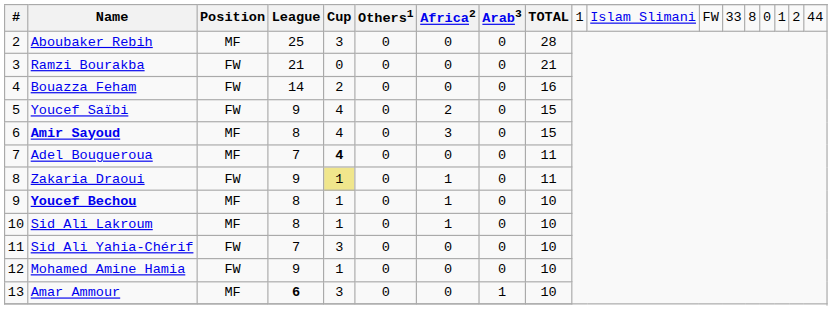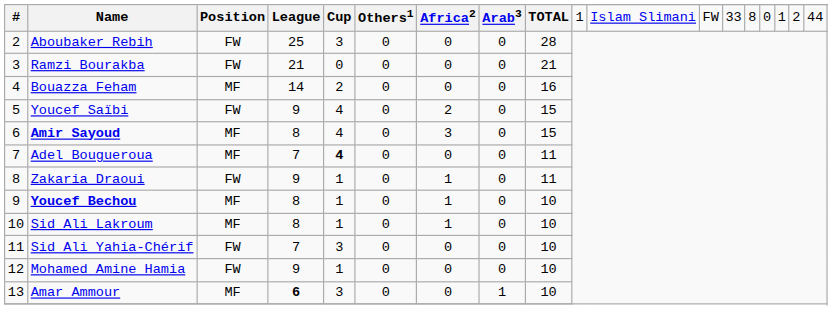Aboubaker Rebih | Position: MF -> FW
Bouazza Feham | Position: FW -> MF
Zakaria Draoui | Cup: khaki background -> no background
